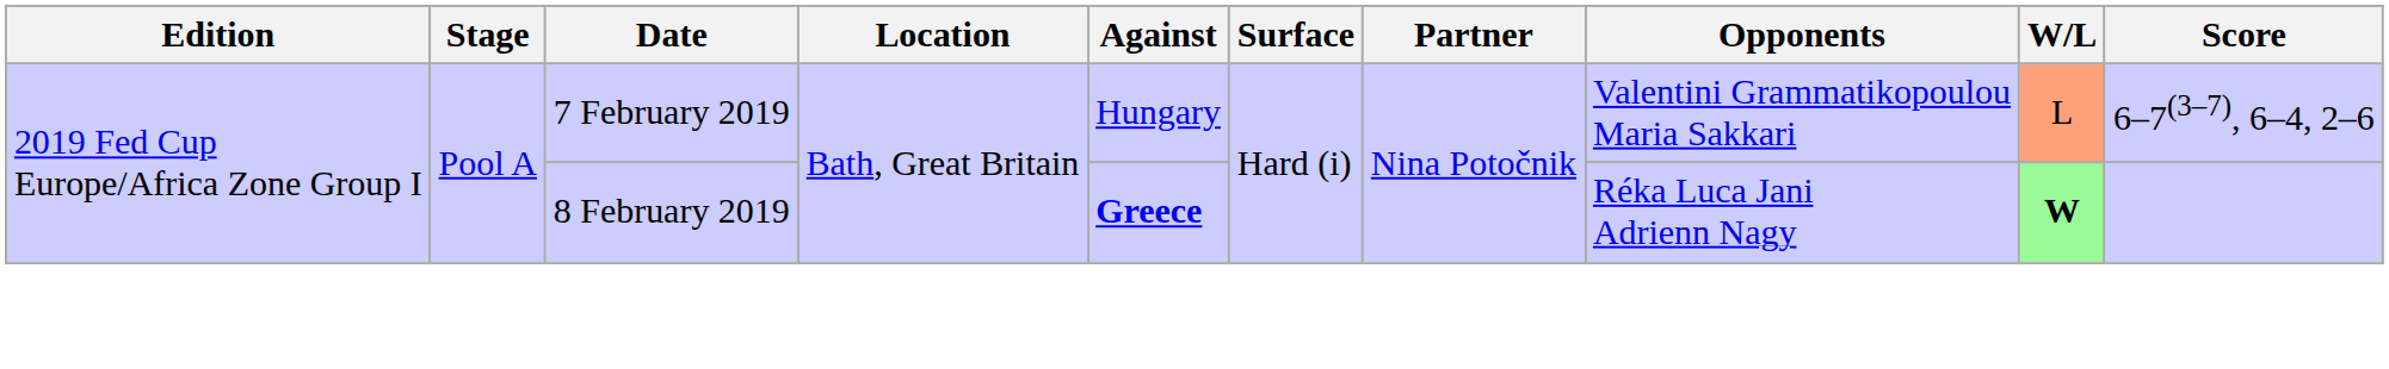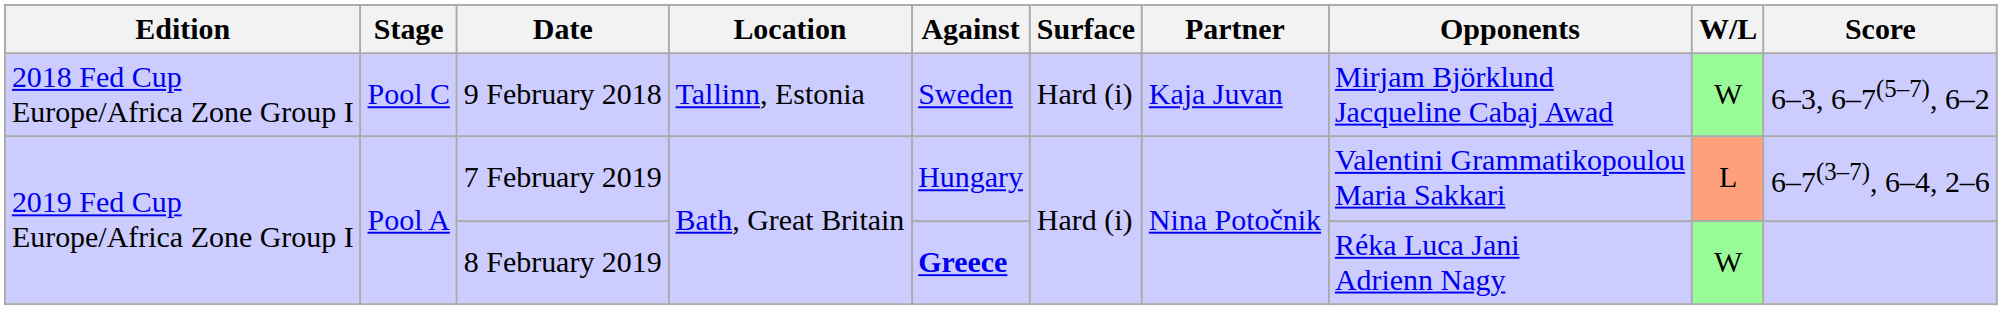+ row: 2018 Fed Cup Europe/Africa Zone Group I | Pool C | 9 February 2018 | Tallinn, Estonia | Sweden | Hard (i) | Kaja Juvan | Mirjam Björklund Jacqueline Cabaj Awad | W | 6–3, 6–7(5–7), 6–2
8 February 2019 | W/L: bold -> normal
